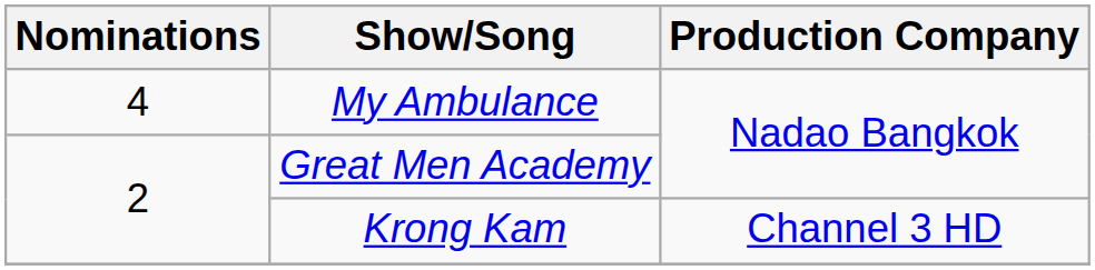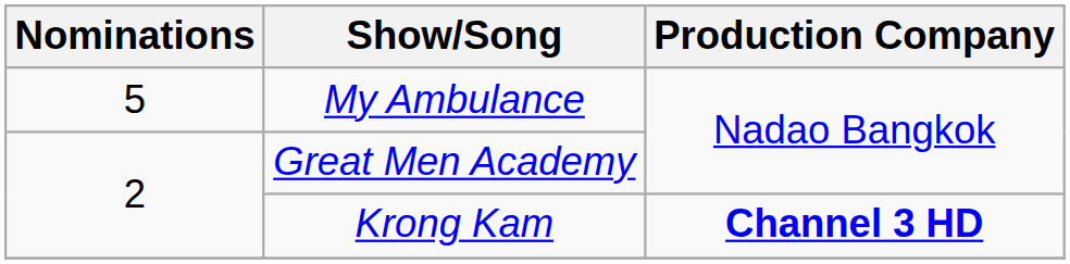My Ambulance | Nominations: 4 -> 5
Krong Kam | Production Company: normal -> bold
